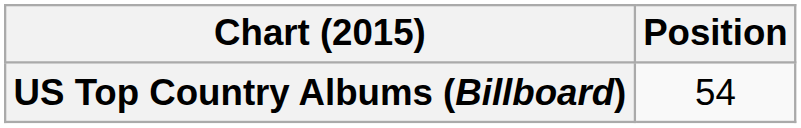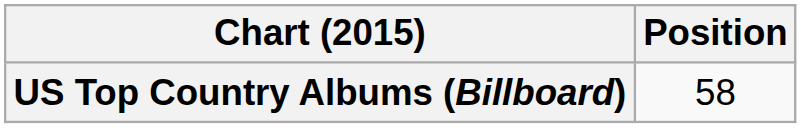US Top Country Albums (Billboard) | Position: 54 -> 58
